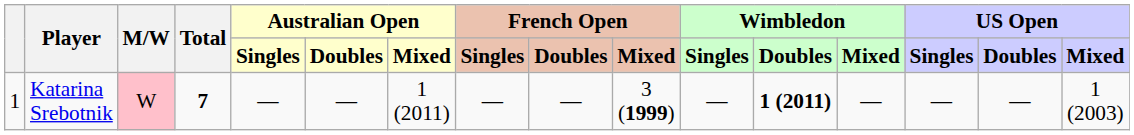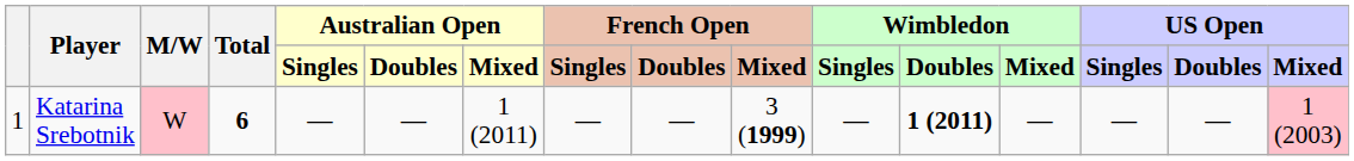Katarina Srebotnik | Total: 7 -> 6
Katarina Srebotnik | US Open / Mixed: no background -> pink background
